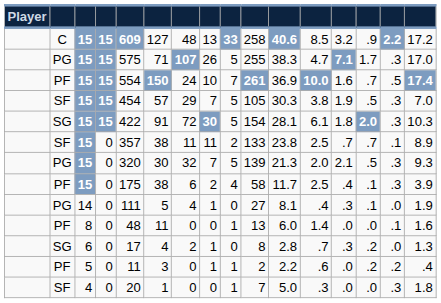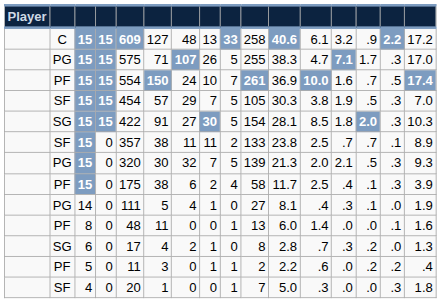C / 15 | column 12: 8.5 -> 6.1
SG / 15 | column 7: 72 -> 27
SG / 15 | column 12: 6.1 -> 8.5
